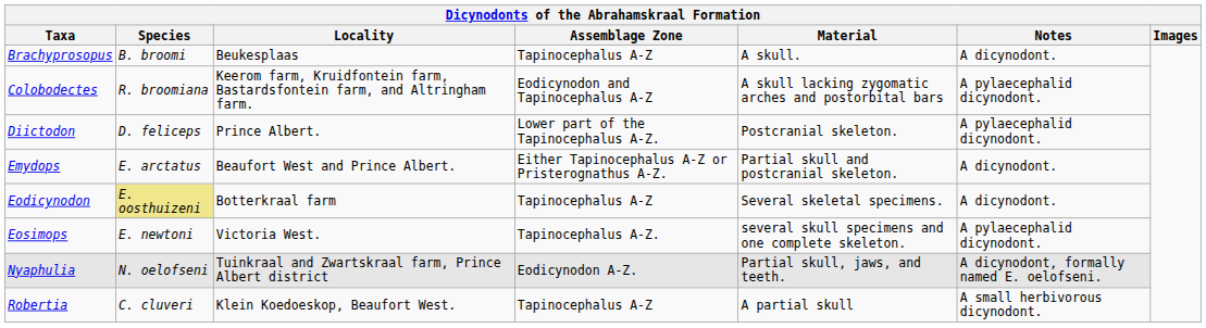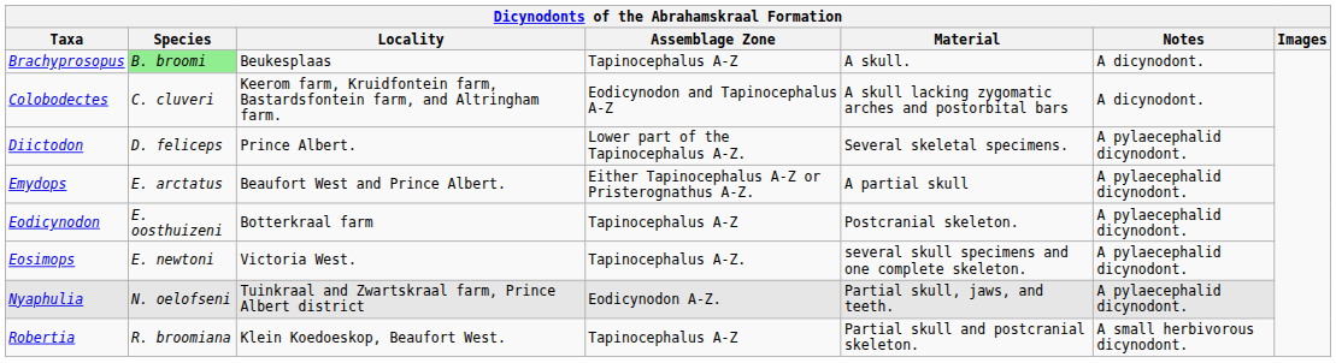Brachyprosopus | Species: no background -> lightgreen background
Colobodectes | Species: R. broomiana -> C. cluveri
Colobodectes | Notes: A pylaecephalid dicynodont. -> A dicynodont.
Diictodon | Material: Postcranial skeleton. -> Several skeletal specimens.
Emydops | Material: Partial skull and postcranial skeleton. -> A partial skull
Emydops | Notes: A dicynodont. -> A pylaecephalid dicynodont.
Eodicynodon | Species: khaki background -> no background
Eodicynodon | Material: Several skeletal specimens. -> Postcranial skeleton.
Eodicynodon | Notes: A dicynodont. -> A pylaecephalid dicynodont.
Nyaphulia | Notes: A dicynodont, formally named E. oelofseni. -> A pylaecephalid dicynodont.
Robertia | Species: C. cluveri -> R. broomiana
Robertia | Material: A partial skull -> Partial skull and postcranial skeleton.
